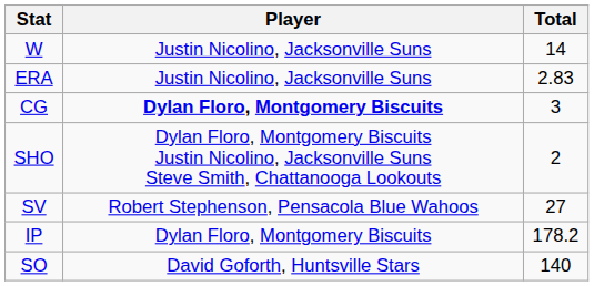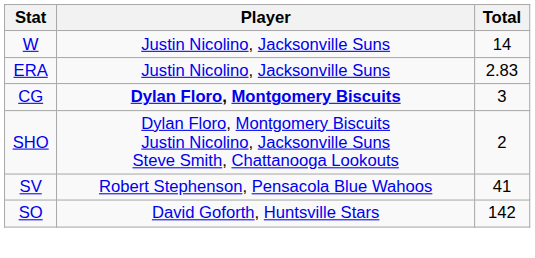SV | Total: 27 -> 41
- row: IP | Dylan Floro, Montgomery Biscuits | 178.2
SO | Total: 140 -> 142
